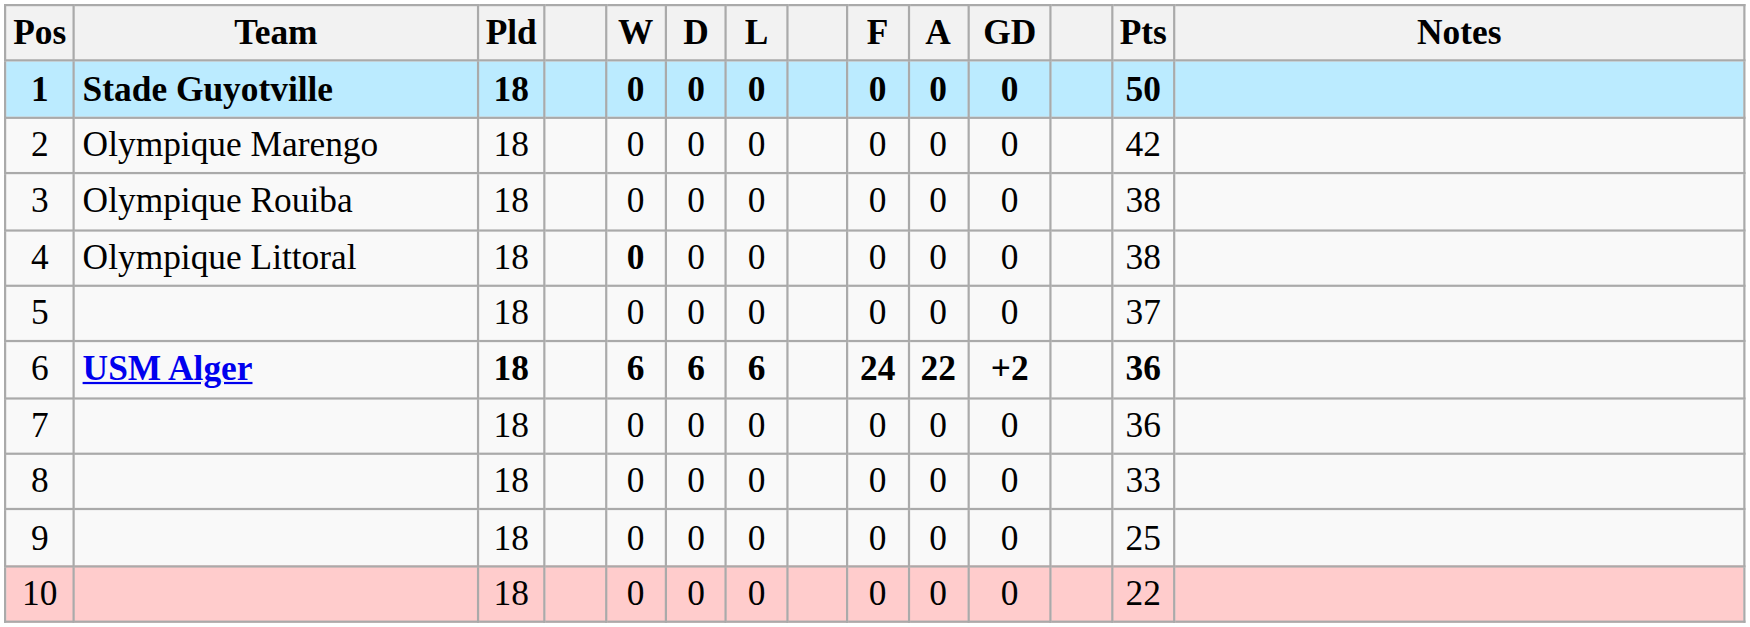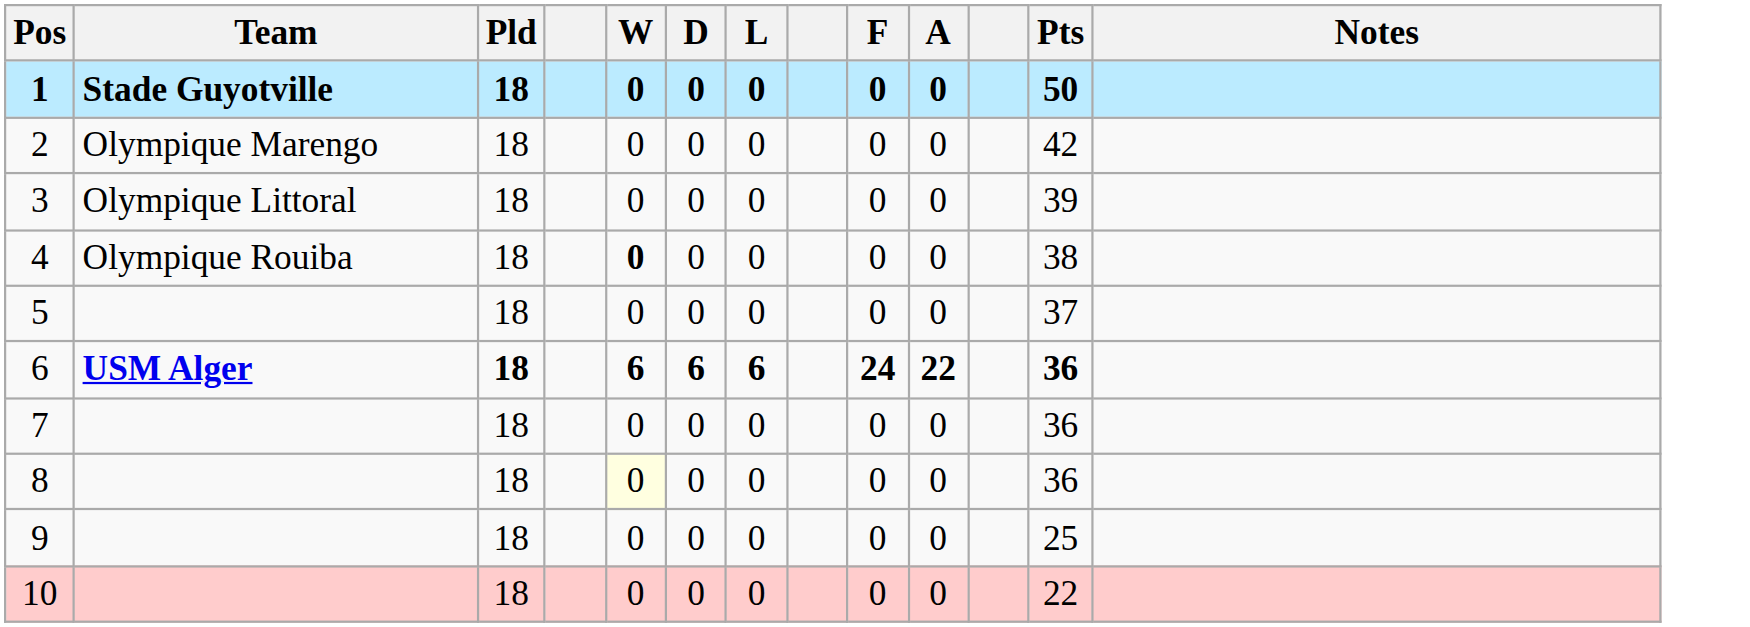- column: GD | 0 | 0 | 0 | 0 | 0 | +2 | 0 | 0 | 0 | 0
3 | Team: Olympique Rouiba -> Olympique Littoral
3 | Pts: 38 -> 39
4 | Team: Olympique Littoral -> Olympique Rouiba
8 | W: no background -> lightyellow background
8 | Pts: 33 -> 36
